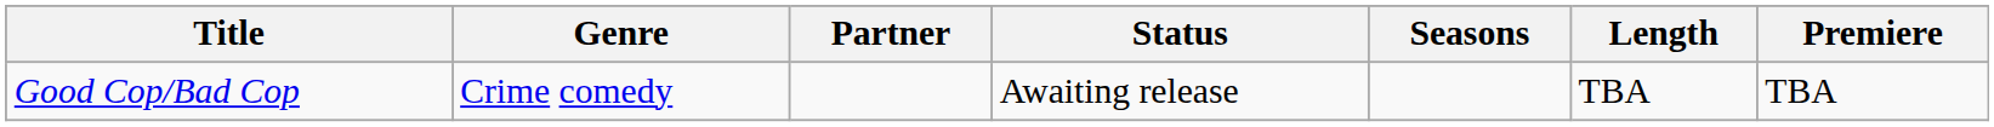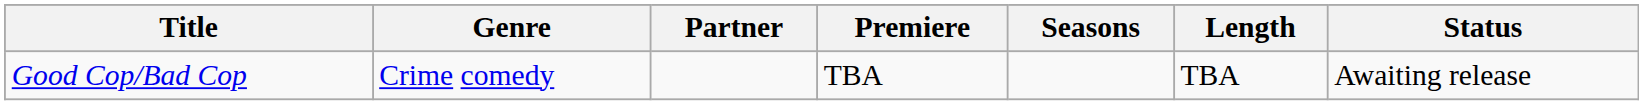columns swapped: Premiere <-> Status
